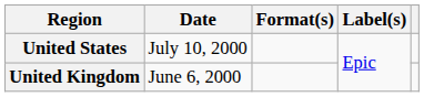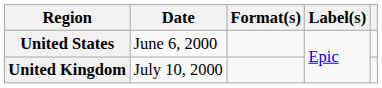United States | Date: July 10, 2000 -> June 6, 2000
United Kingdom | Date: June 6, 2000 -> July 10, 2000
